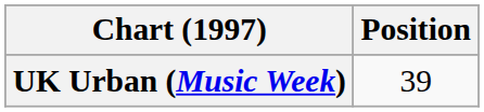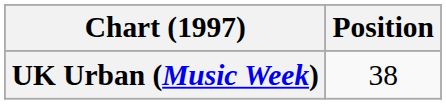UK Urban (Music Week) | Position: 39 -> 38
